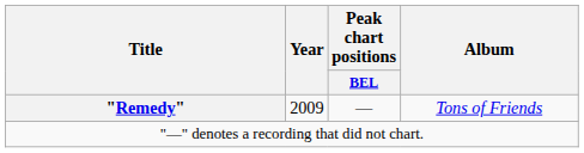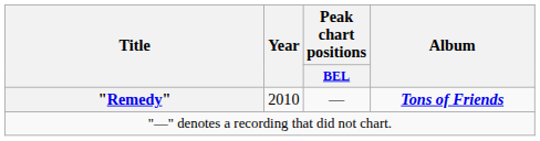"Remedy" | Year: 2009 -> 2010
"Remedy" | Album: normal -> bold
